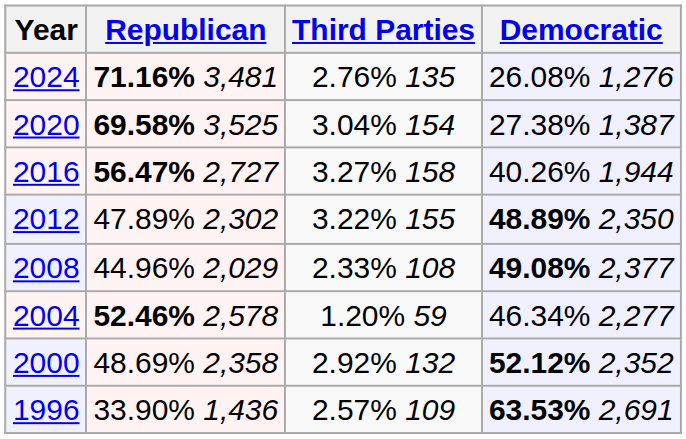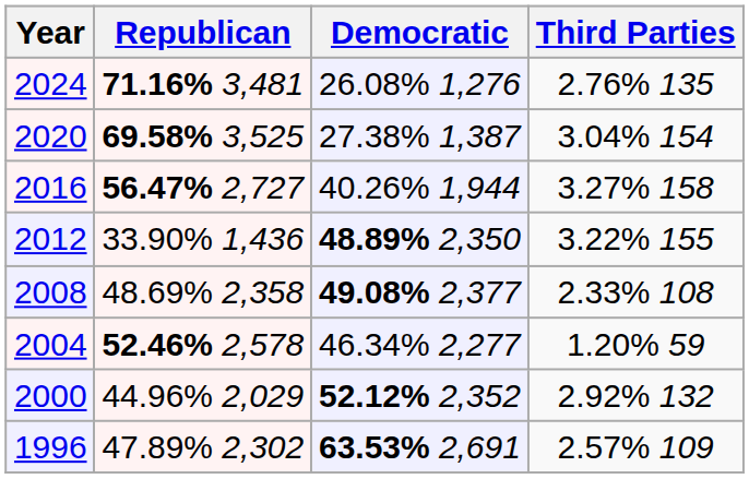columns swapped: Democratic <-> Third Parties
2012 | Republican: 47.89% 2,302 -> 33.90% 1,436
2008 | Republican: 44.96% 2,029 -> 48.69% 2,358
2000 | Republican: 48.69% 2,358 -> 44.96% 2,029
1996 | Republican: 33.90% 1,436 -> 47.89% 2,302
